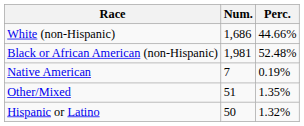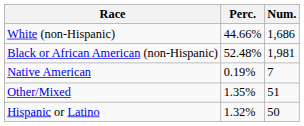columns swapped: Num. <-> Perc.
